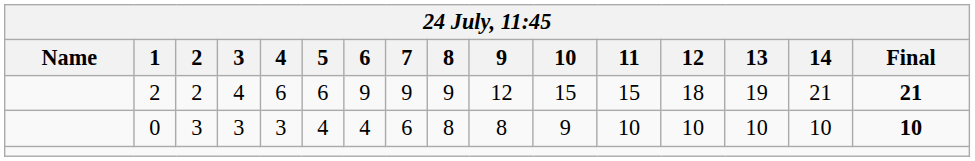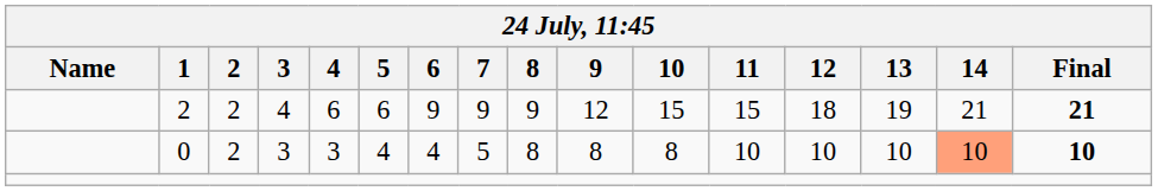0 | 2: 3 -> 2
0 | 7: 6 -> 5
0 | 10: 9 -> 8
0 | 14: no background -> lightsalmon background
